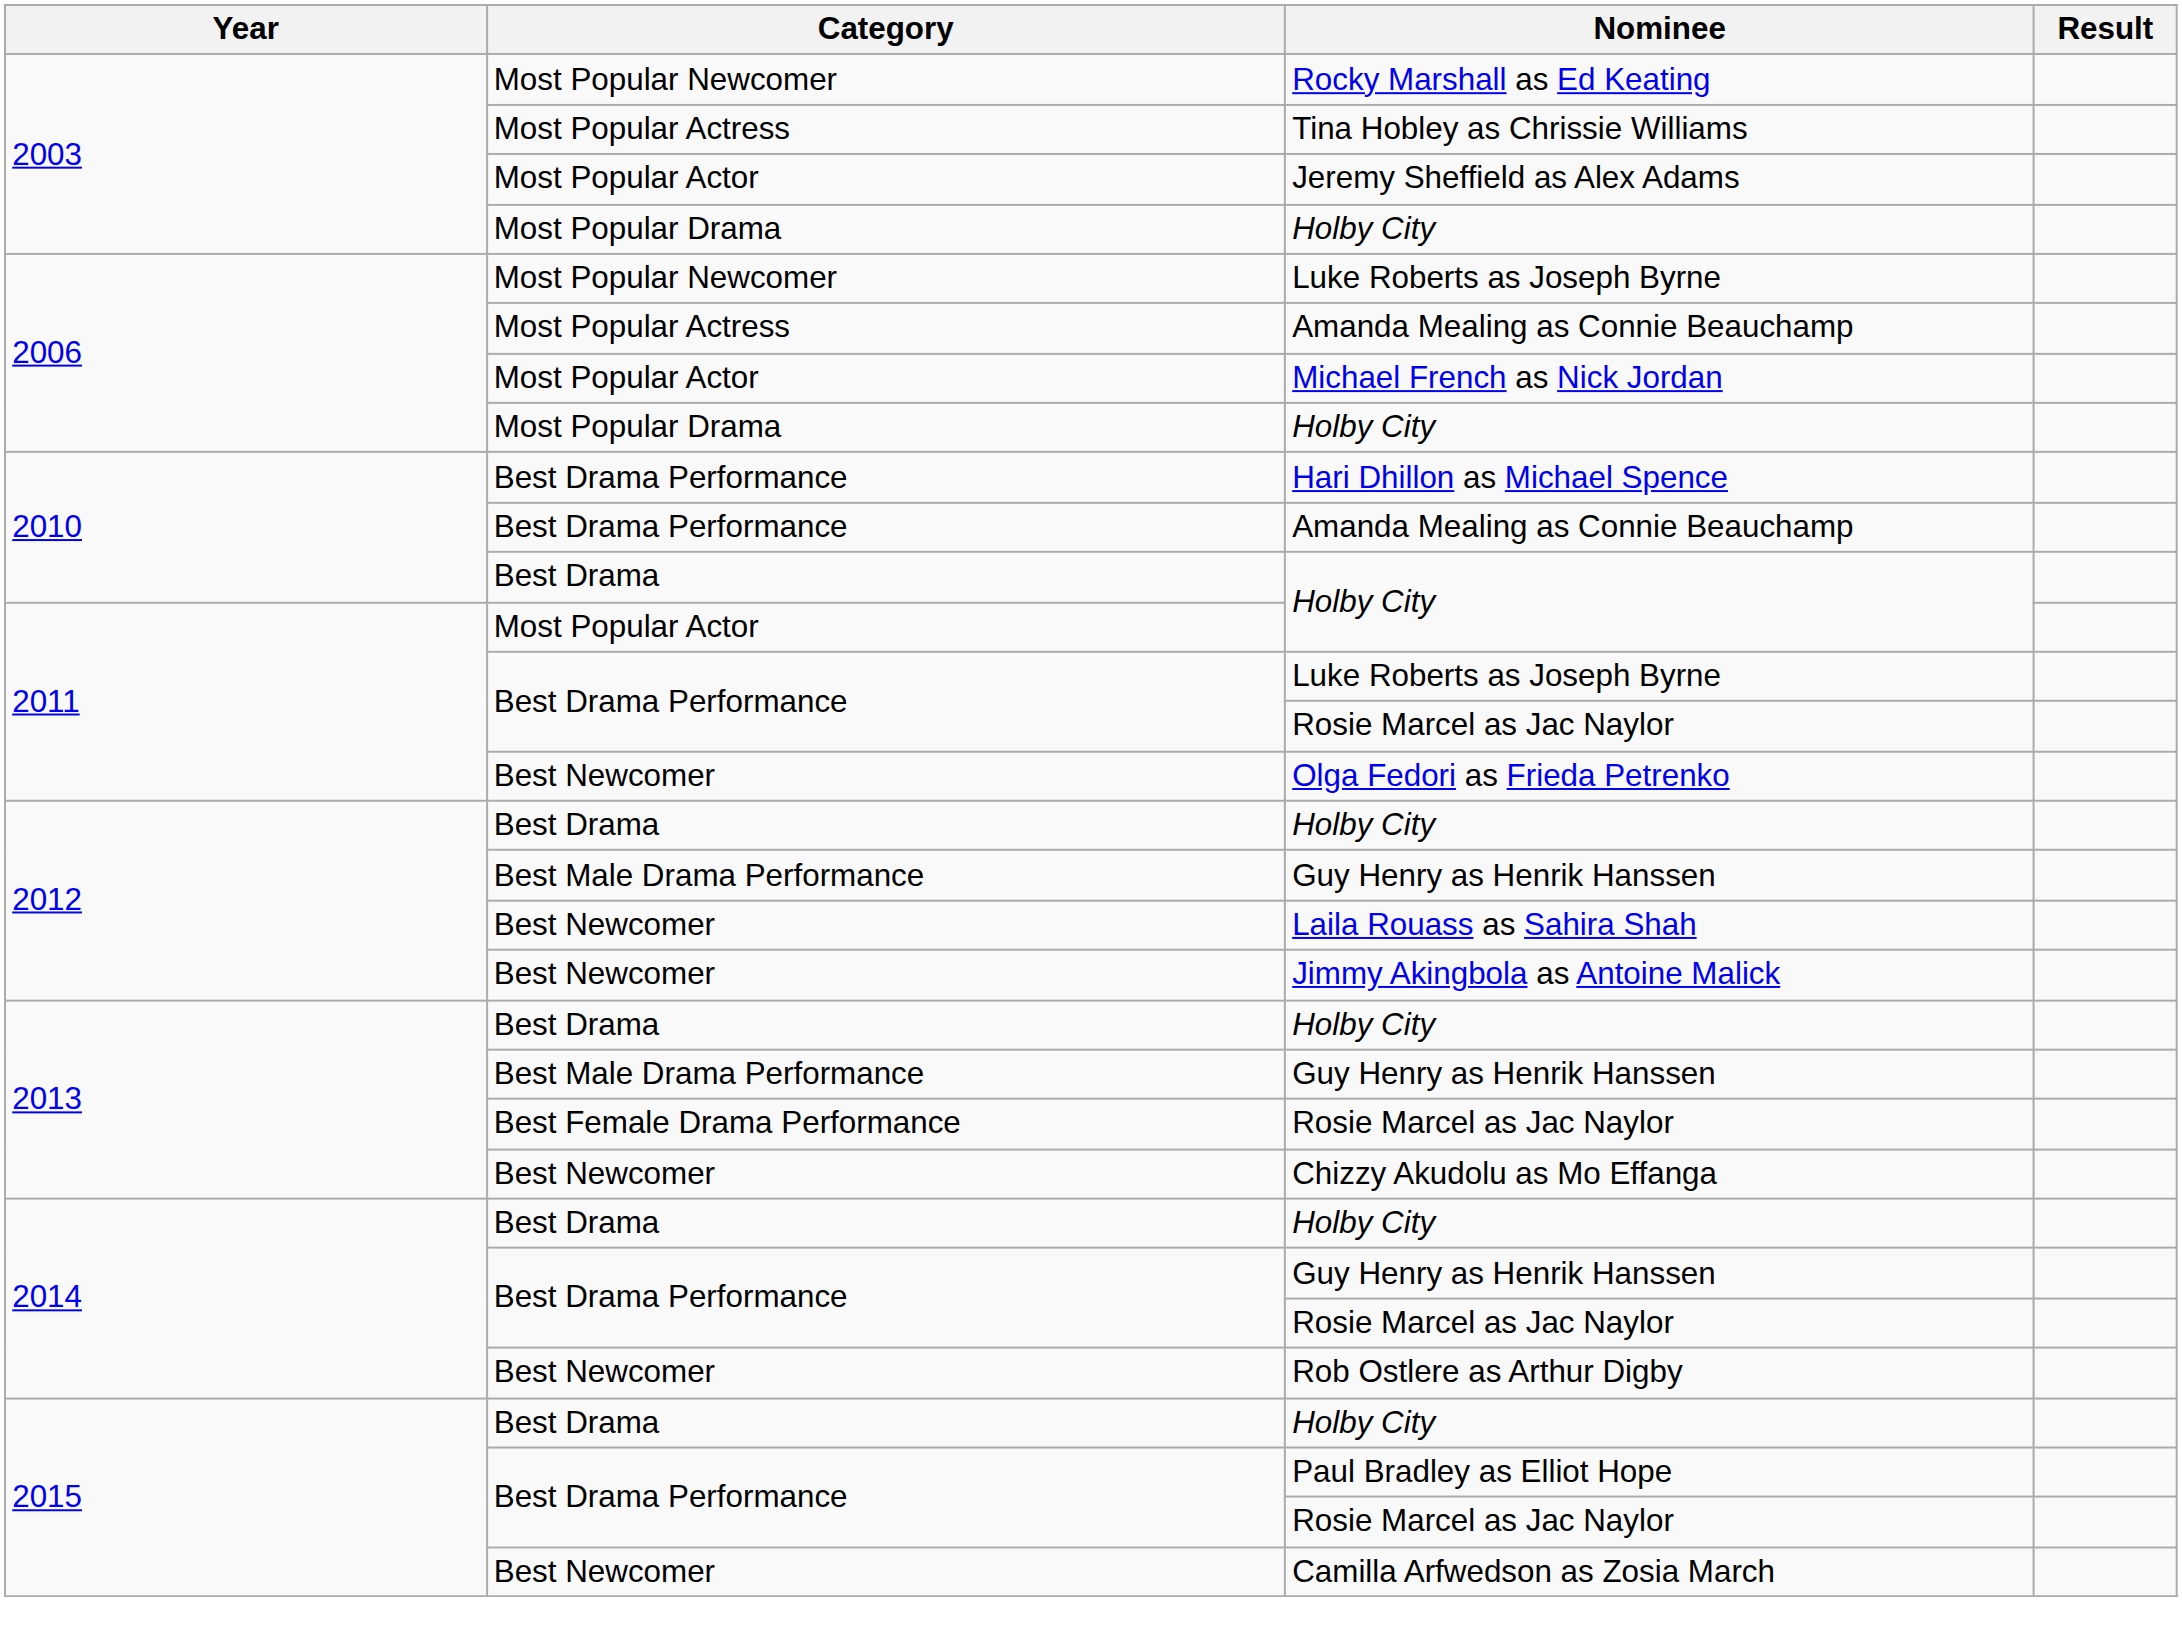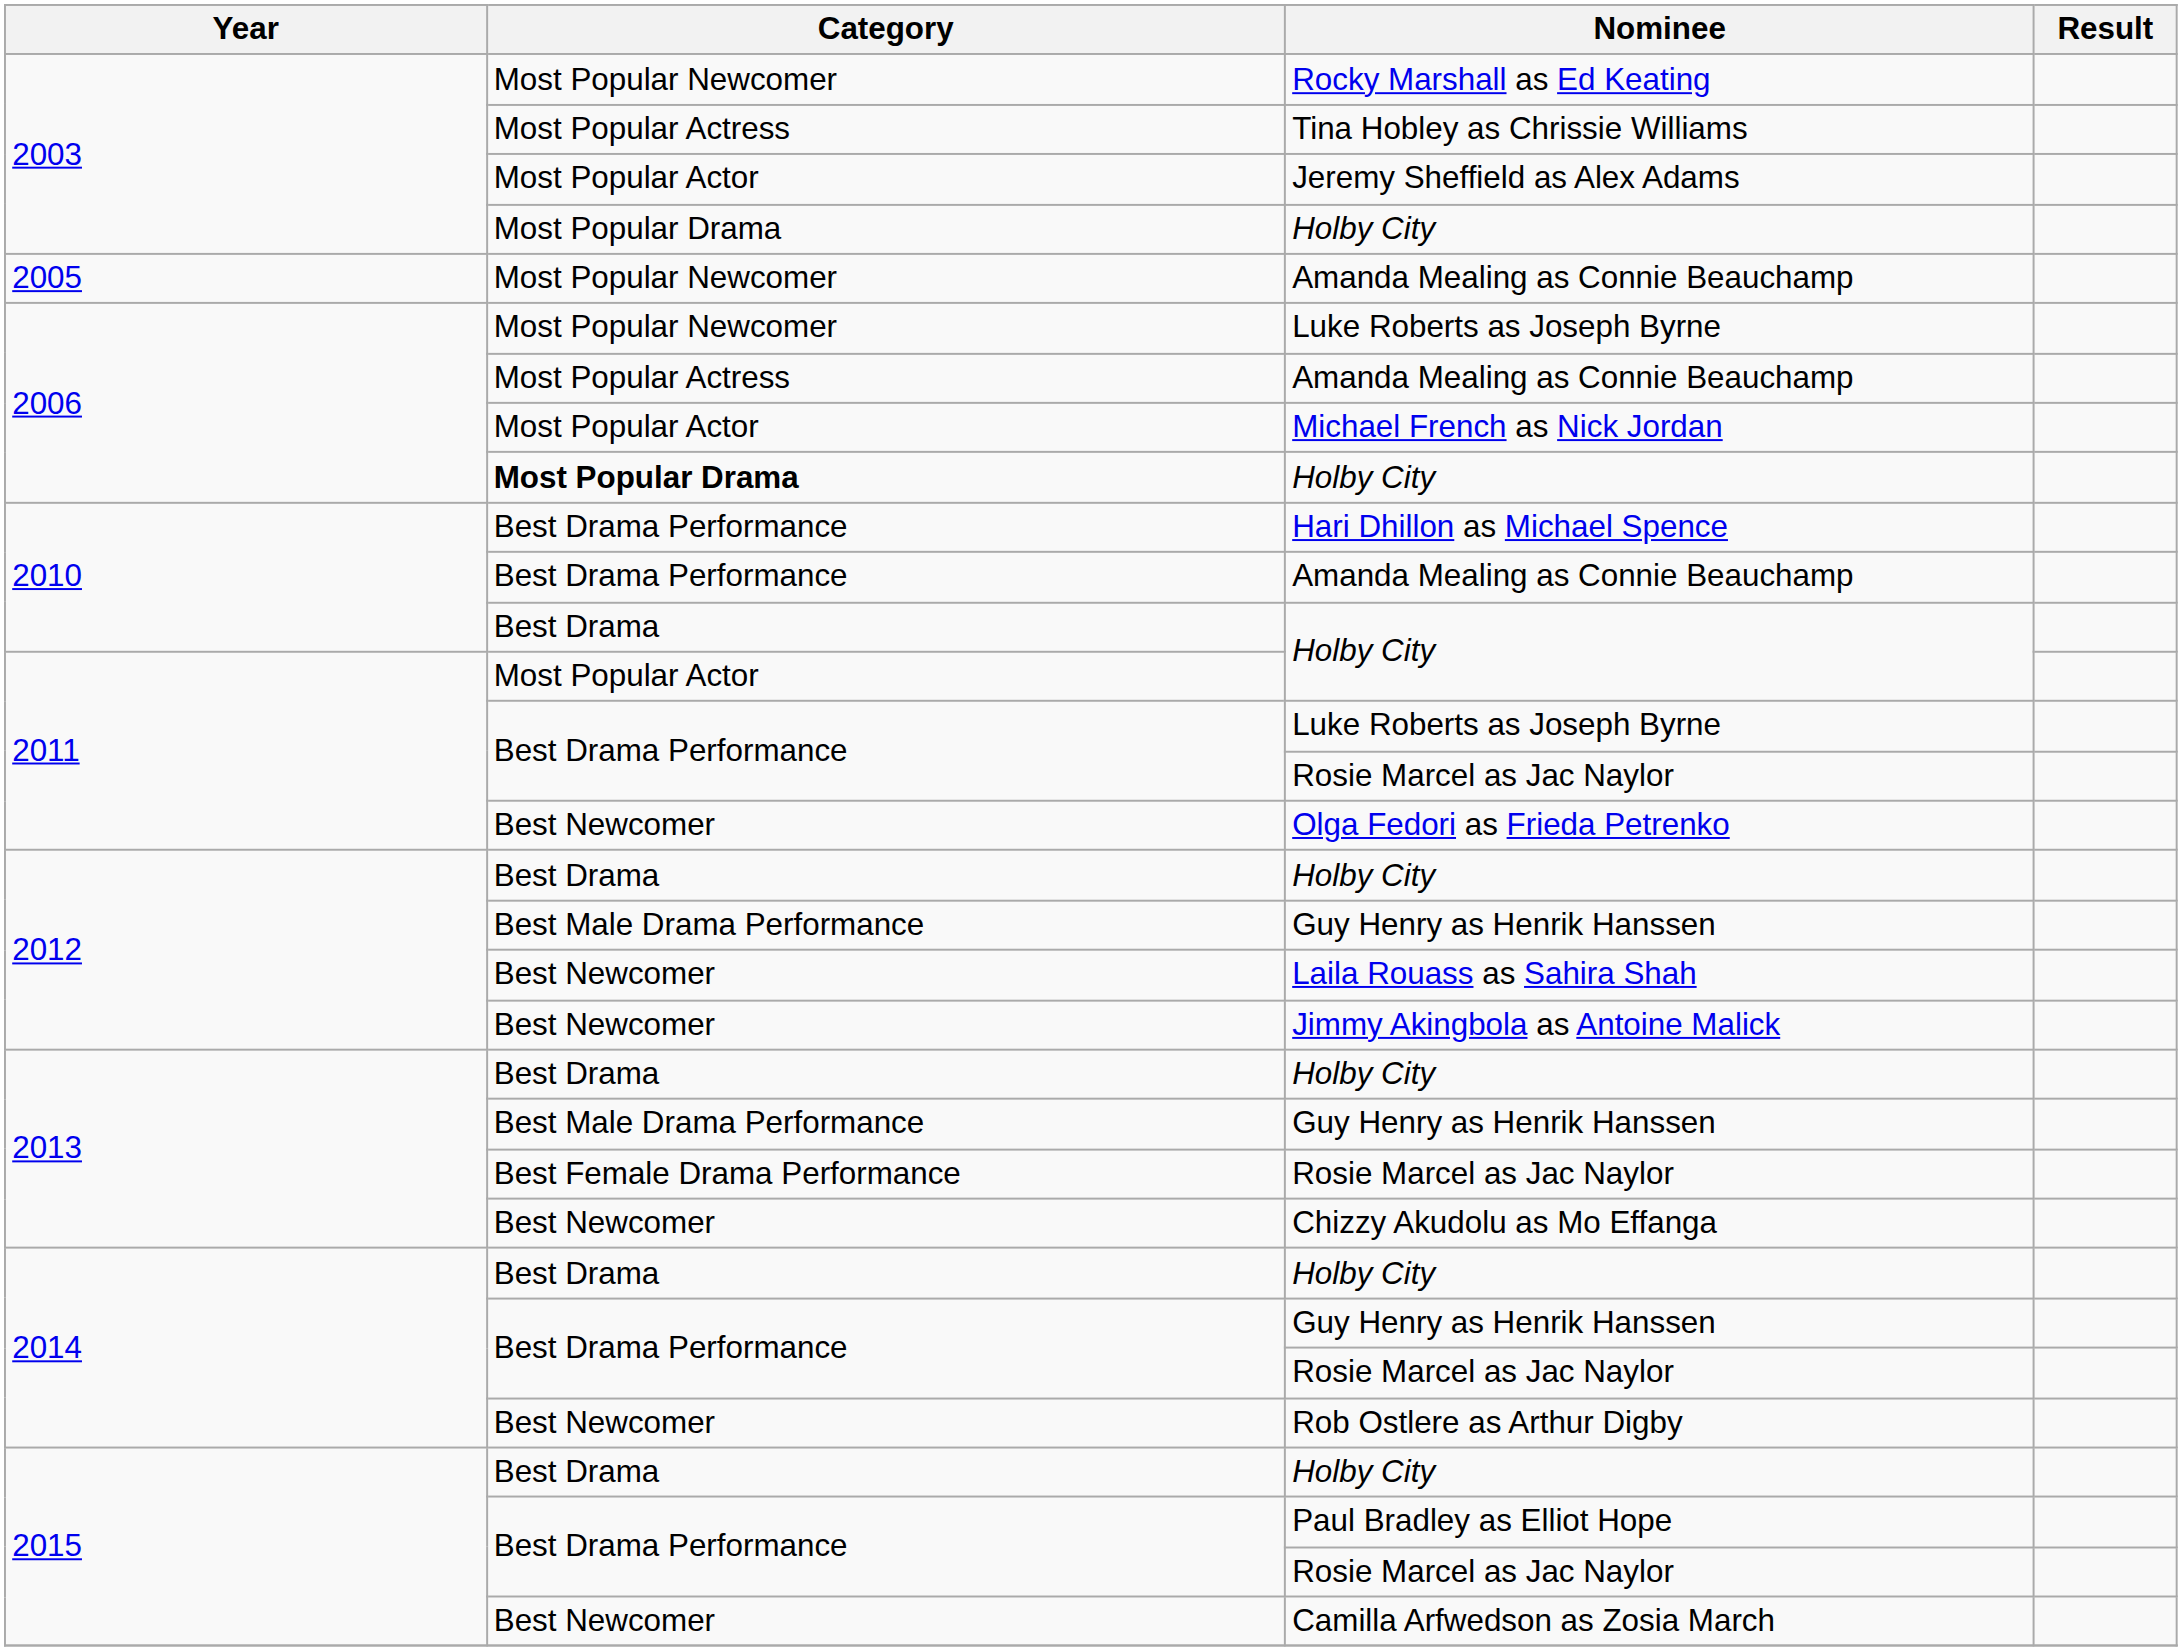+ row: 2005 | Most Popular Newcomer | Amanda Mealing as Connie Beauchamp
2006 / Holby City | Category: normal -> bold
